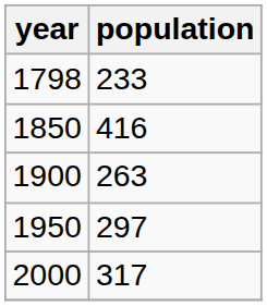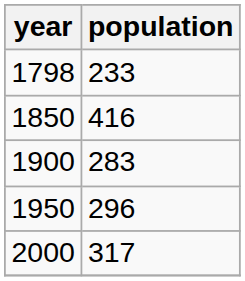1900 | population: 263 -> 283
1950 | population: 297 -> 296
